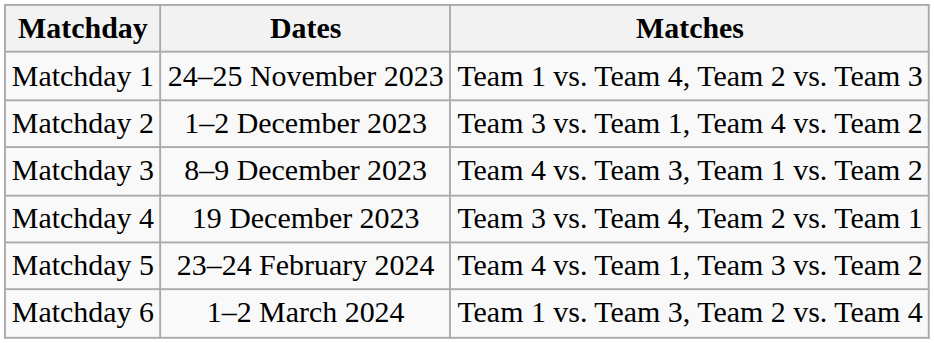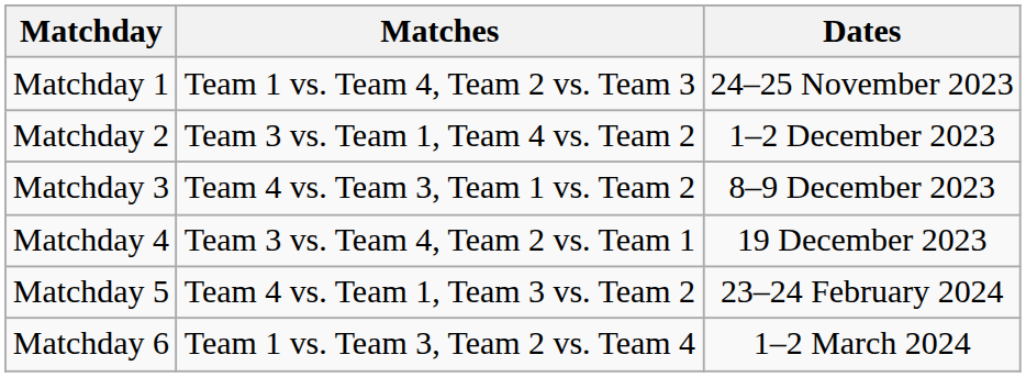columns swapped: Dates <-> Matches
